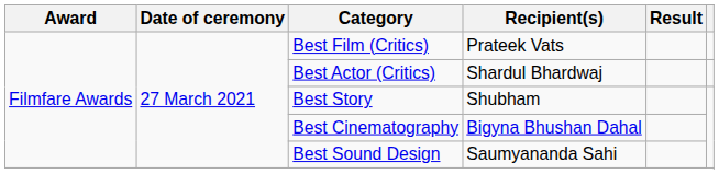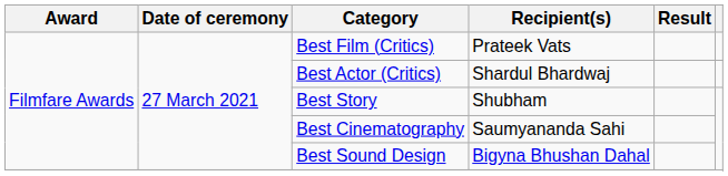Best Cinematography | Recipient(s): Bigyna Bhushan Dahal -> Saumyananda Sahi
Best Sound Design | Recipient(s): Saumyananda Sahi -> Bigyna Bhushan Dahal
